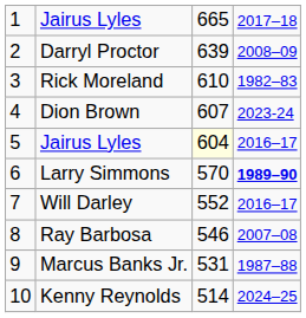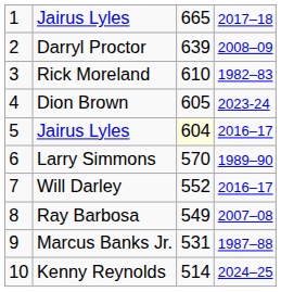Dion Brown | column 3: 607 -> 605
Larry Simmons | column 4: bold -> normal
Ray Barbosa | column 3: 546 -> 549
